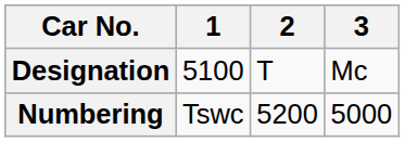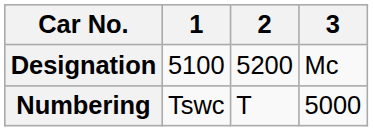Designation | 2: T -> 5200
Numbering | 2: 5200 -> T
